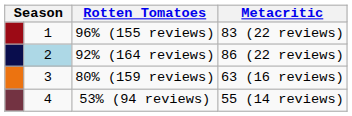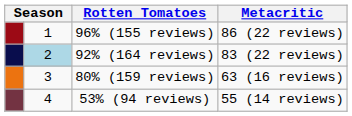96% (155 reviews) | Metacritic: 83 (22 reviews) -> 86 (22 reviews)
92% (164 reviews) | Metacritic: 86 (22 reviews) -> 83 (22 reviews)
